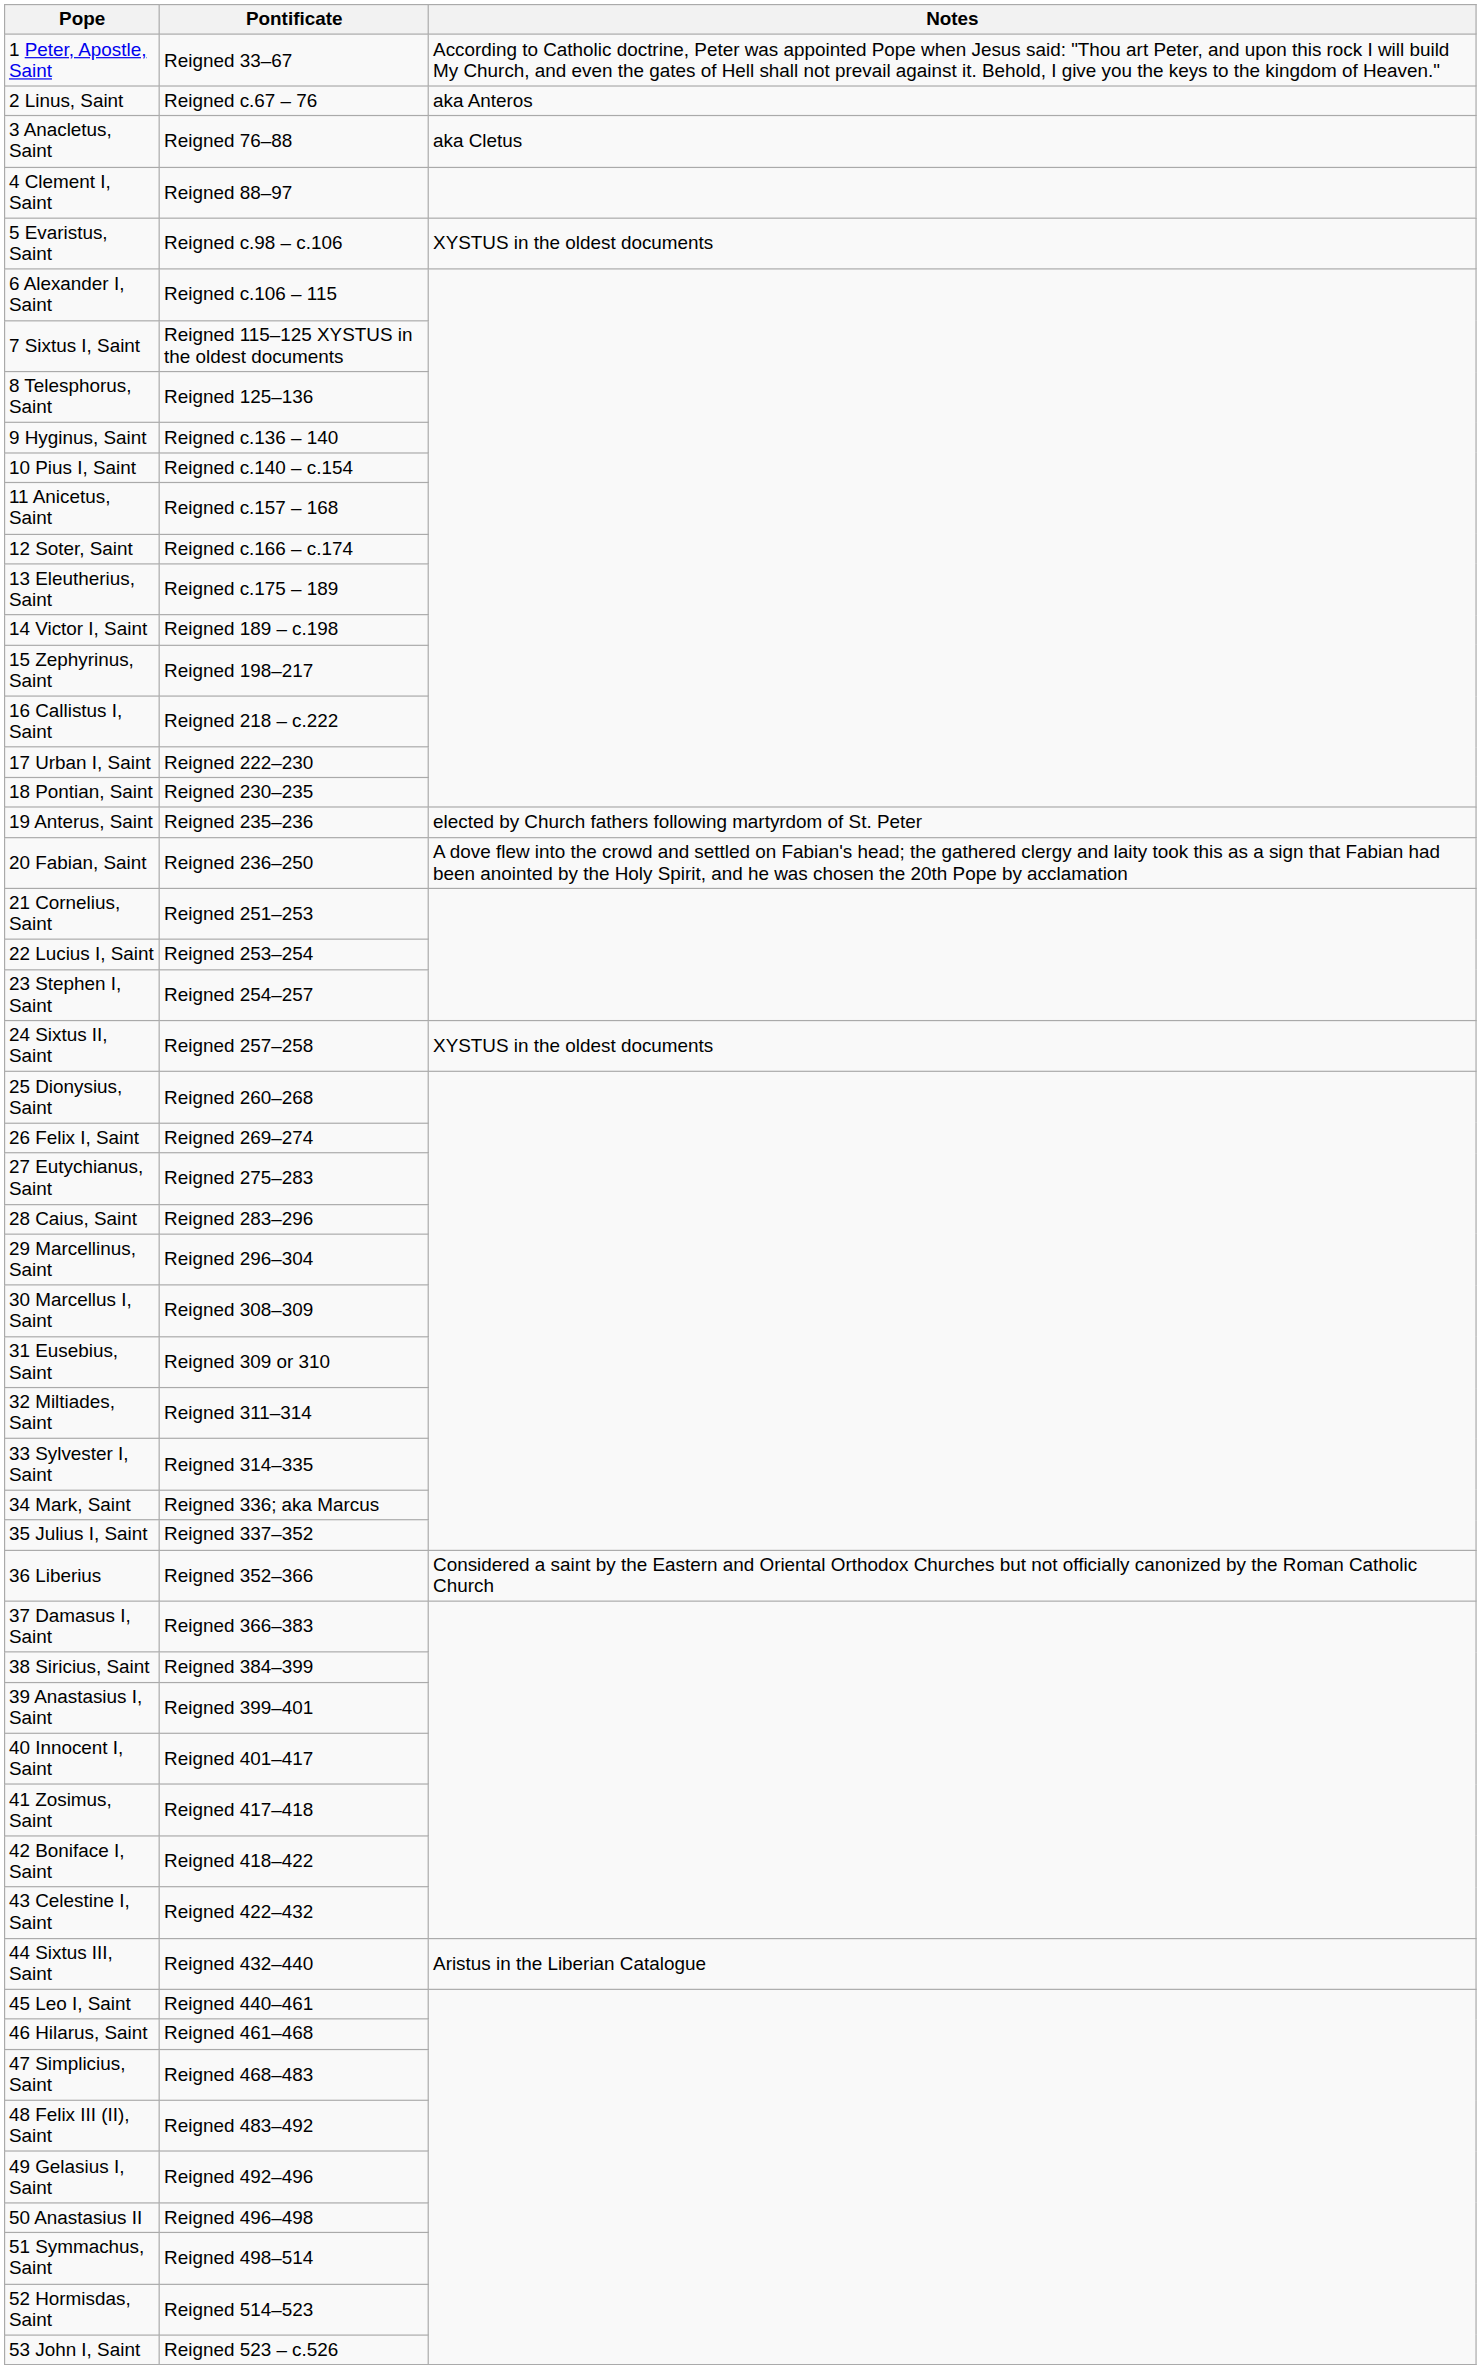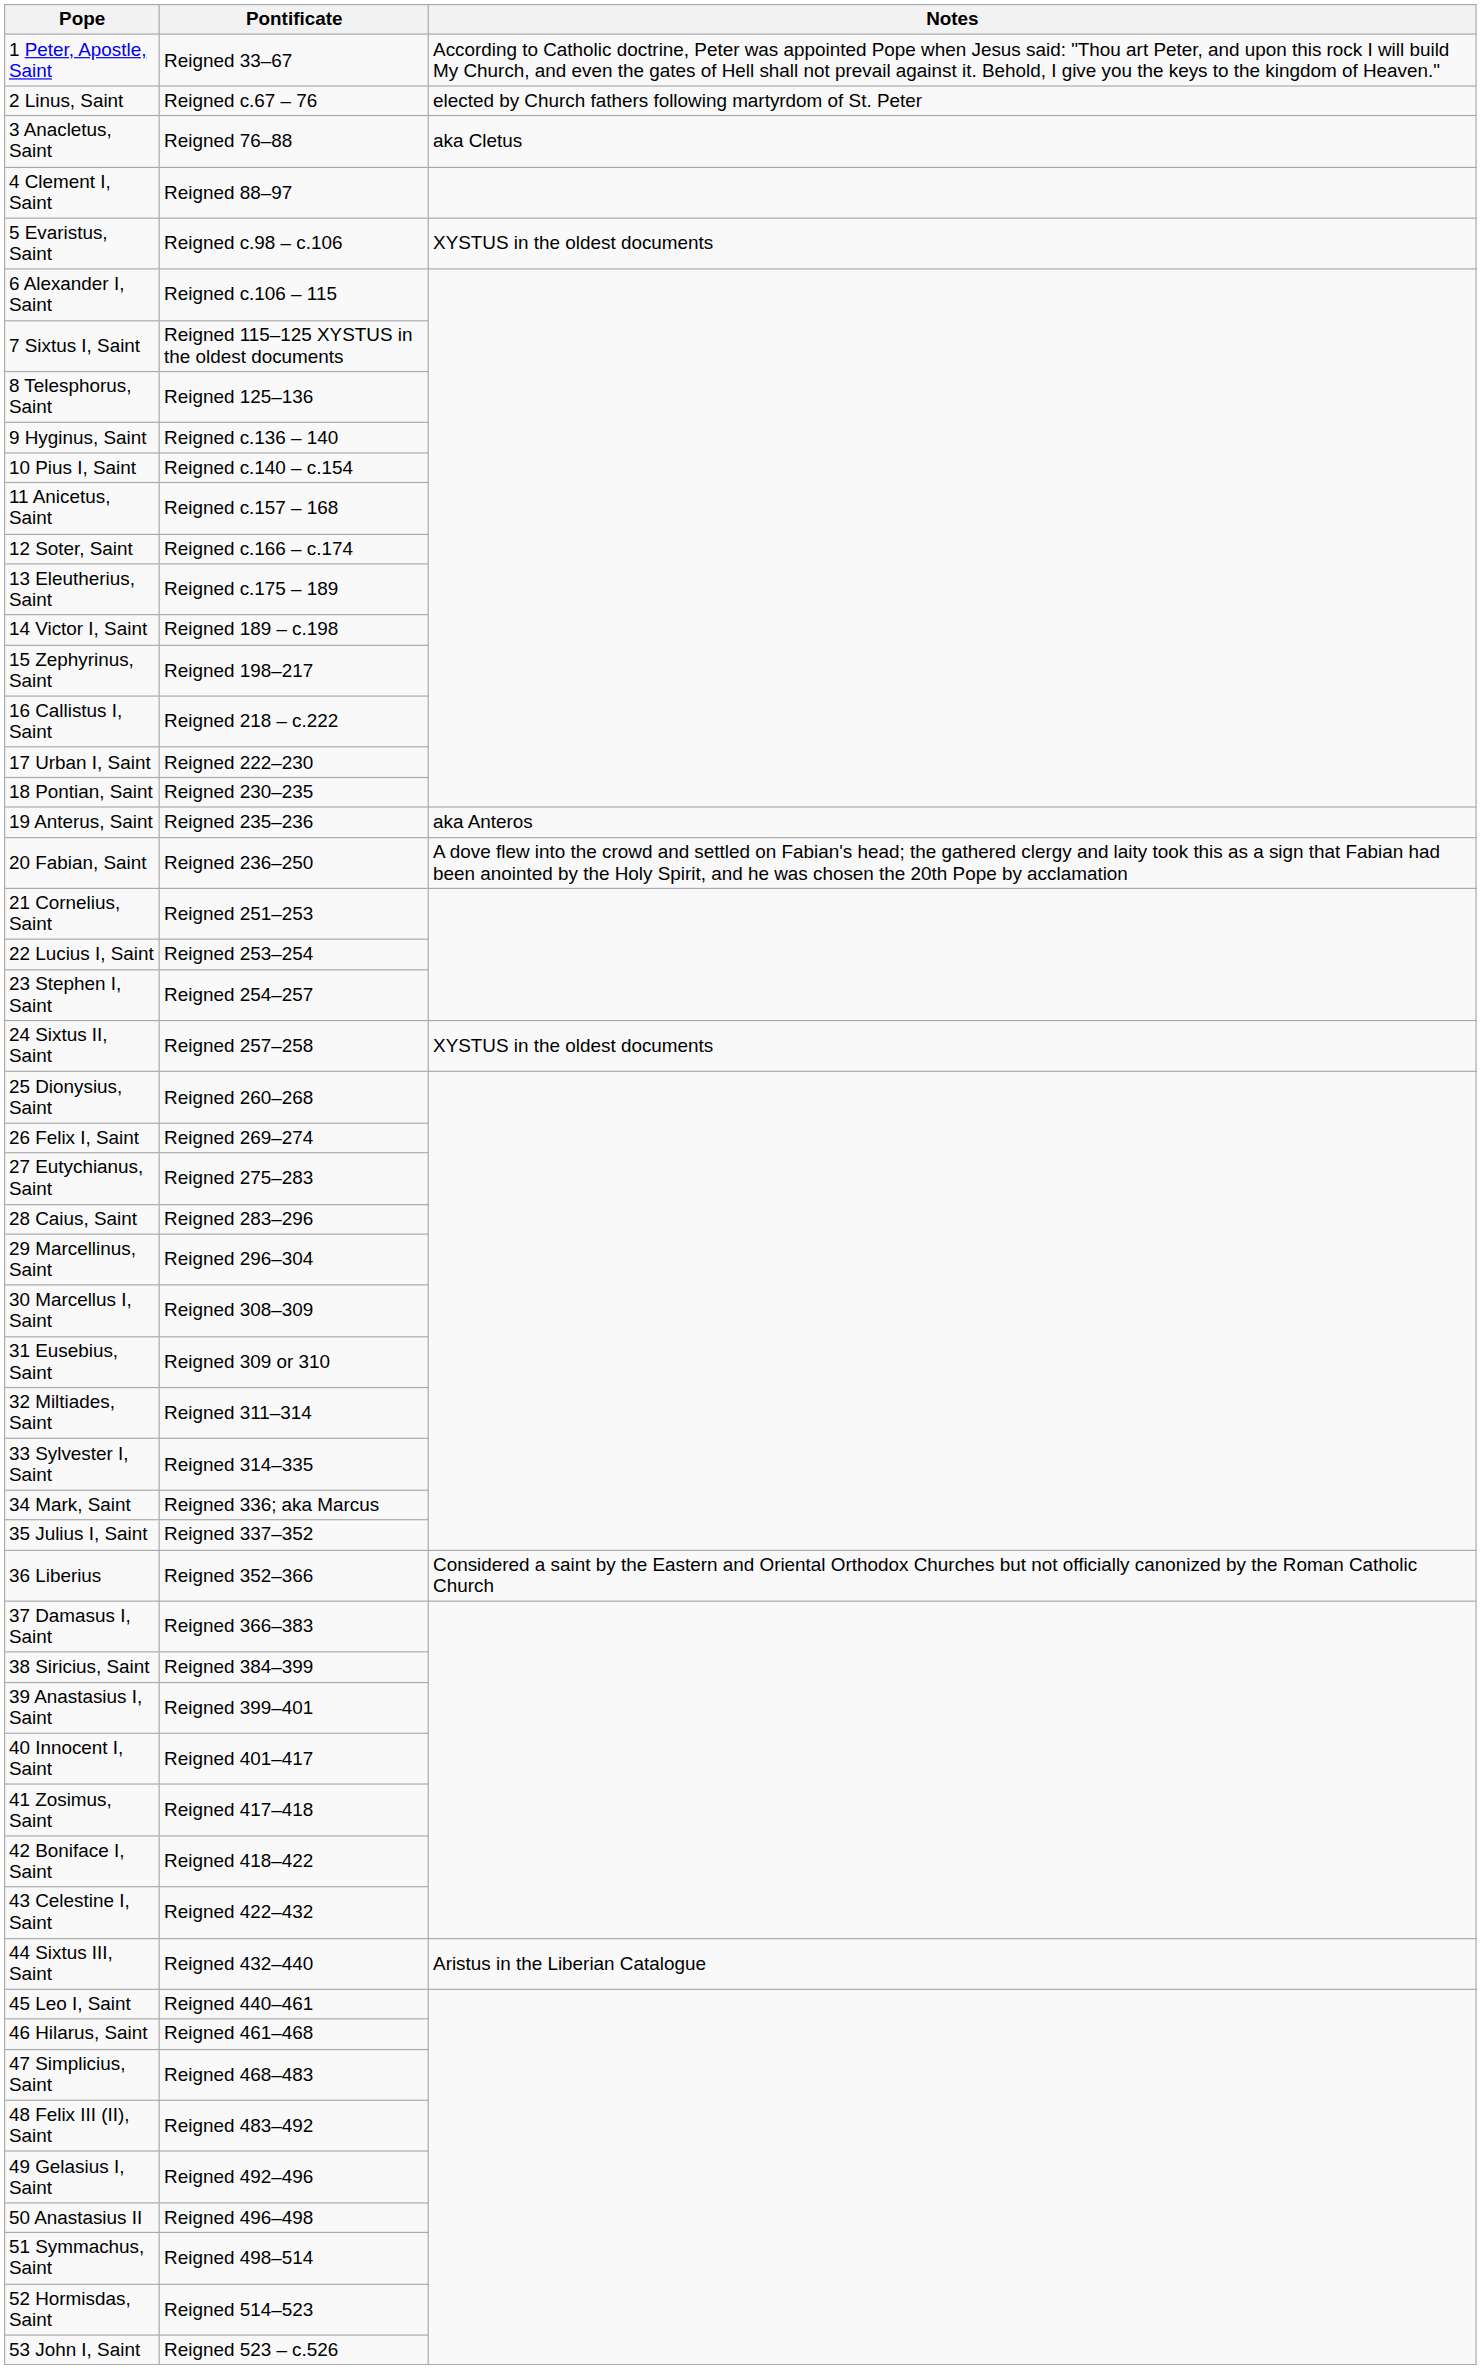2 Linus, Saint | Notes: aka Anteros -> elected by Church fathers following martyrdom of St. Peter
19 Anterus, Saint | Notes: elected by Church fathers following martyrdom of St. Peter -> aka Anteros
